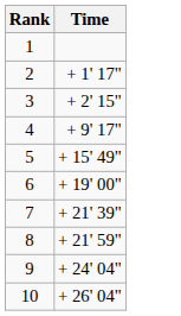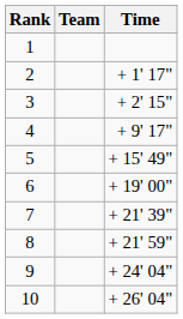+ column: Team
